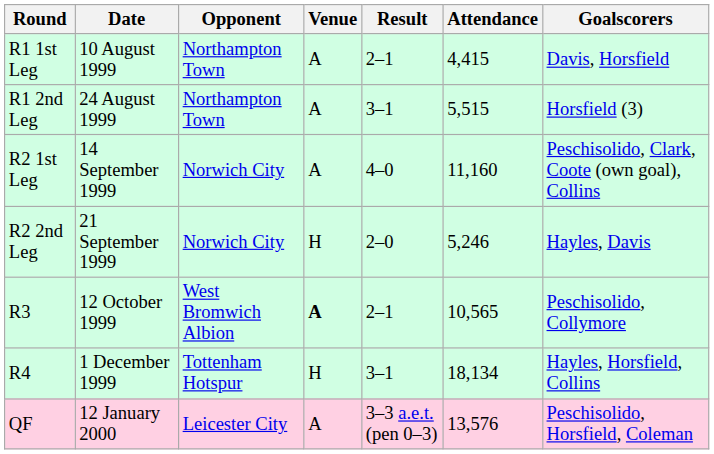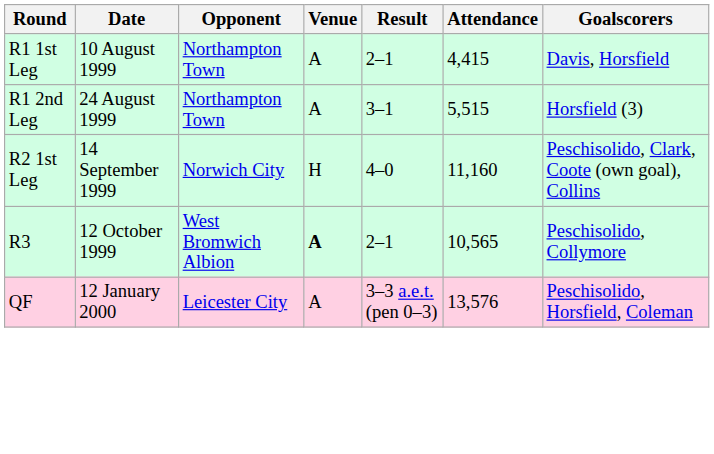R2 1st Leg | Venue: A -> H
- row: R2 2nd Leg | 21 September 1999 | Norwich City | H | 2–0 | 5,246 | Hayles, Davis
- row: R4 | 1 December 1999 | Tottenham Hotspur | H | 3–1 | 18,134 | Hayles, Horsfield, Collins
